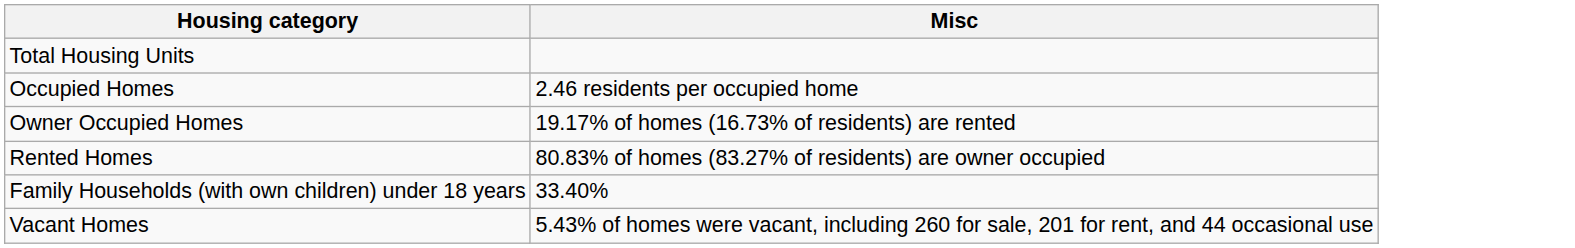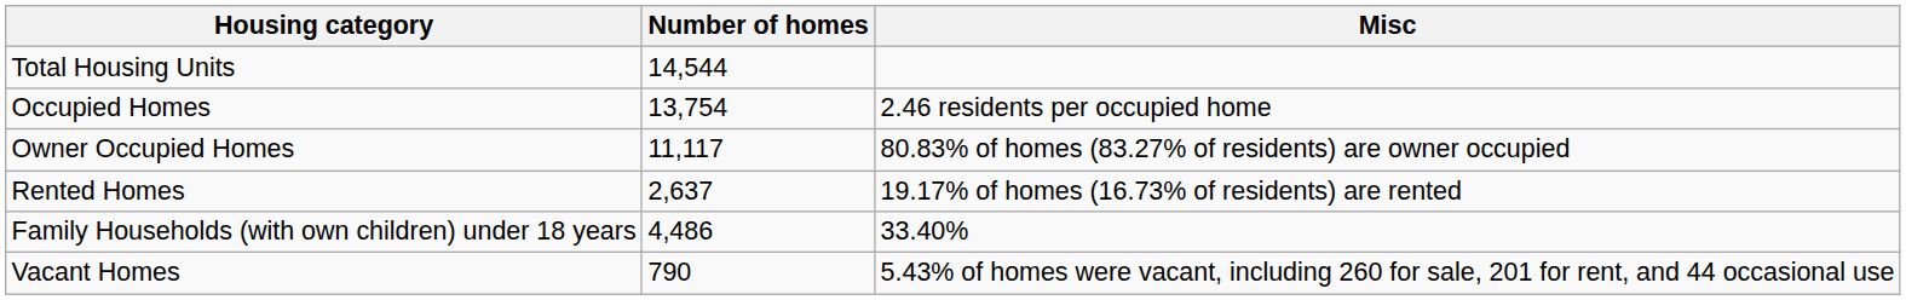+ column: Number of homes | 14,544 | 13,754 | 11,117 | 2,637 | 4,486 | 790
Owner Occupied Homes | Misc: 19.17% of homes (16.73% of residents) are rented -> 80.83% of homes (83.27% of residents) are owner occupied
Rented Homes | Misc: 80.83% of homes (83.27% of residents) are owner occupied -> 19.17% of homes (16.73% of residents) are rented
